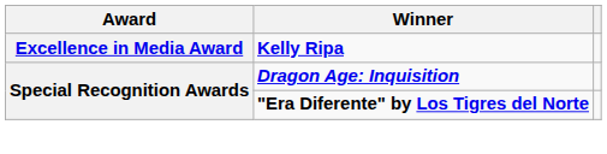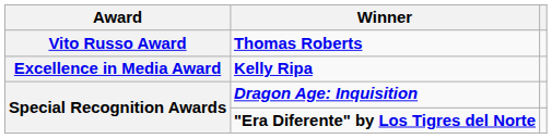+ row: Vito Russo Award | Thomas Roberts
